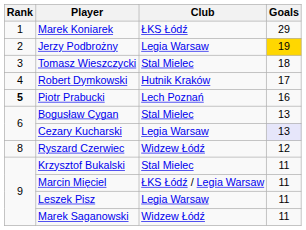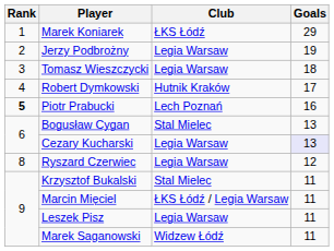Jerzy Podbrożny | Goals: gold background -> no background
Tomasz Wieszczycki | Club: Stal Mielec -> Legia Warsaw
Ryszard Czerwiec | Club: Widzew Łódź -> Legia Warsaw
